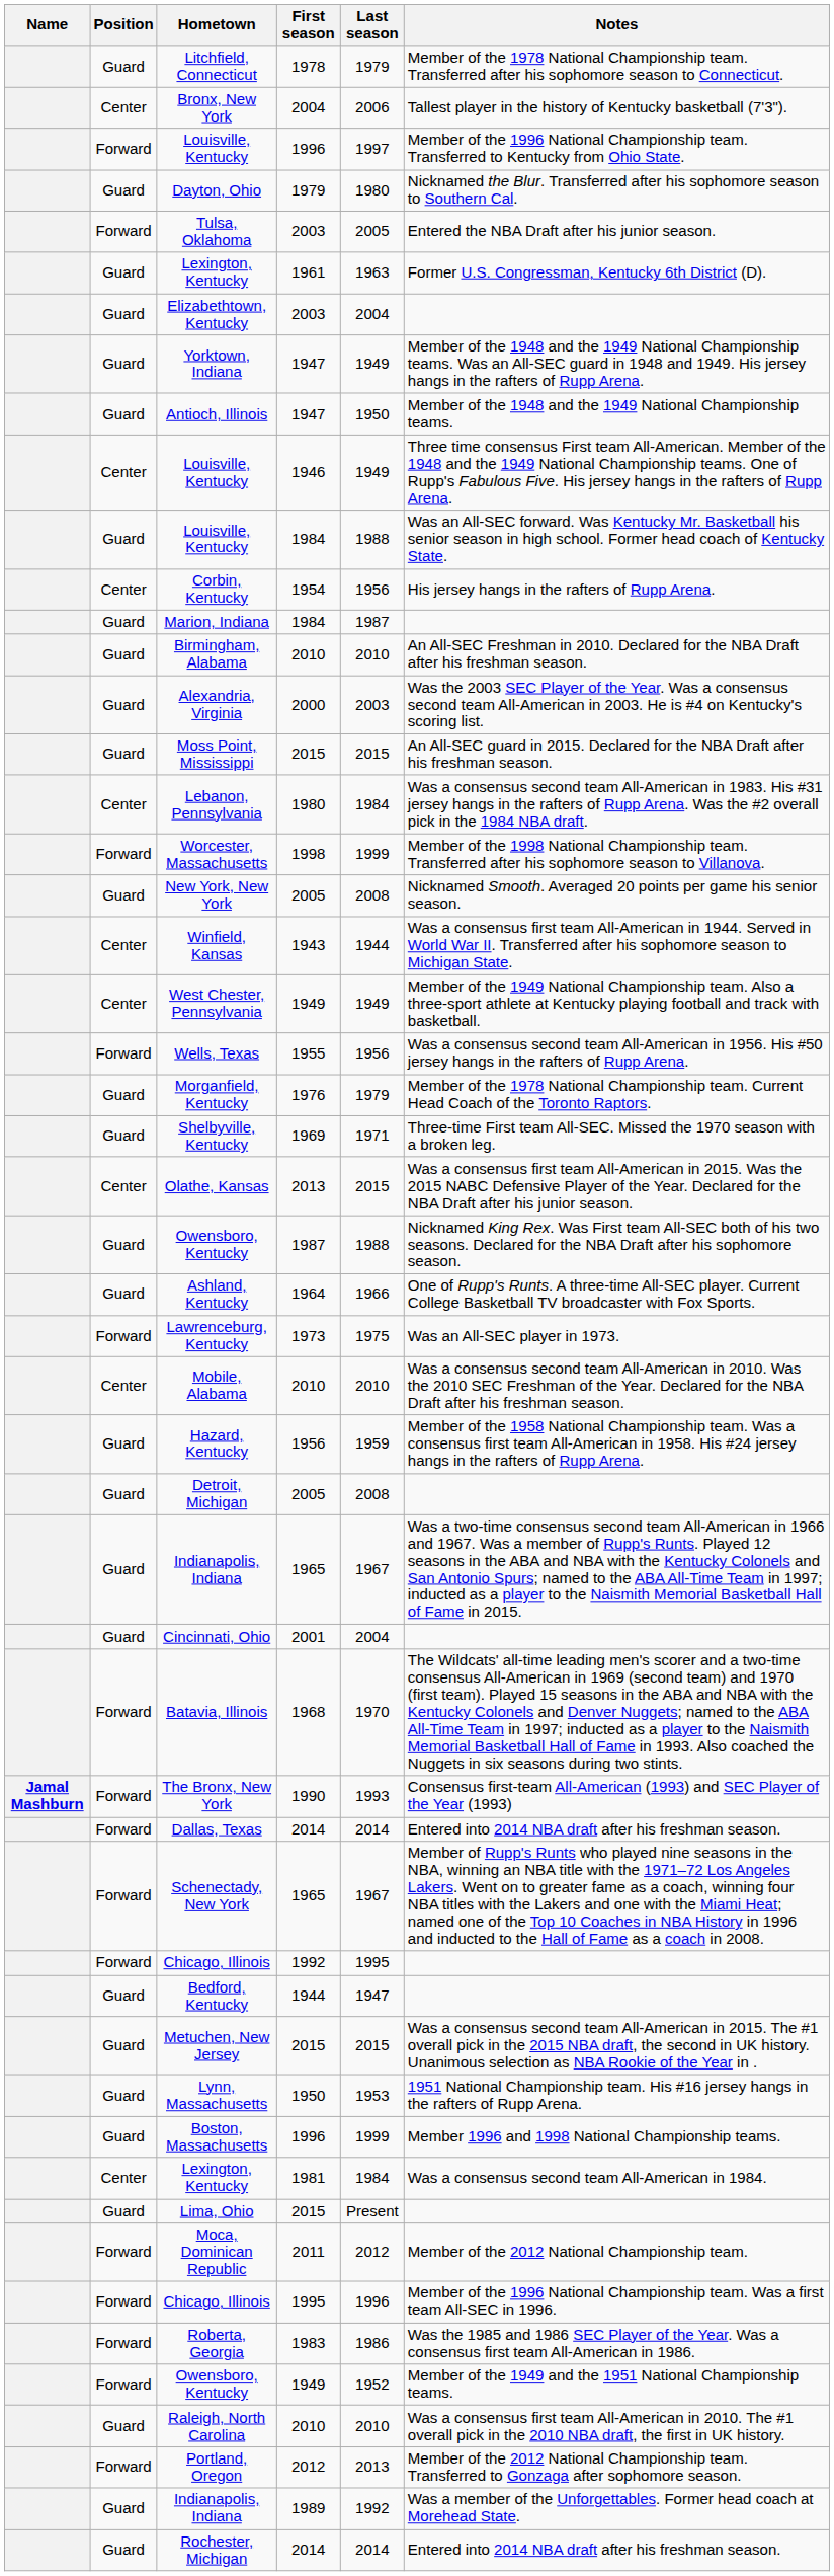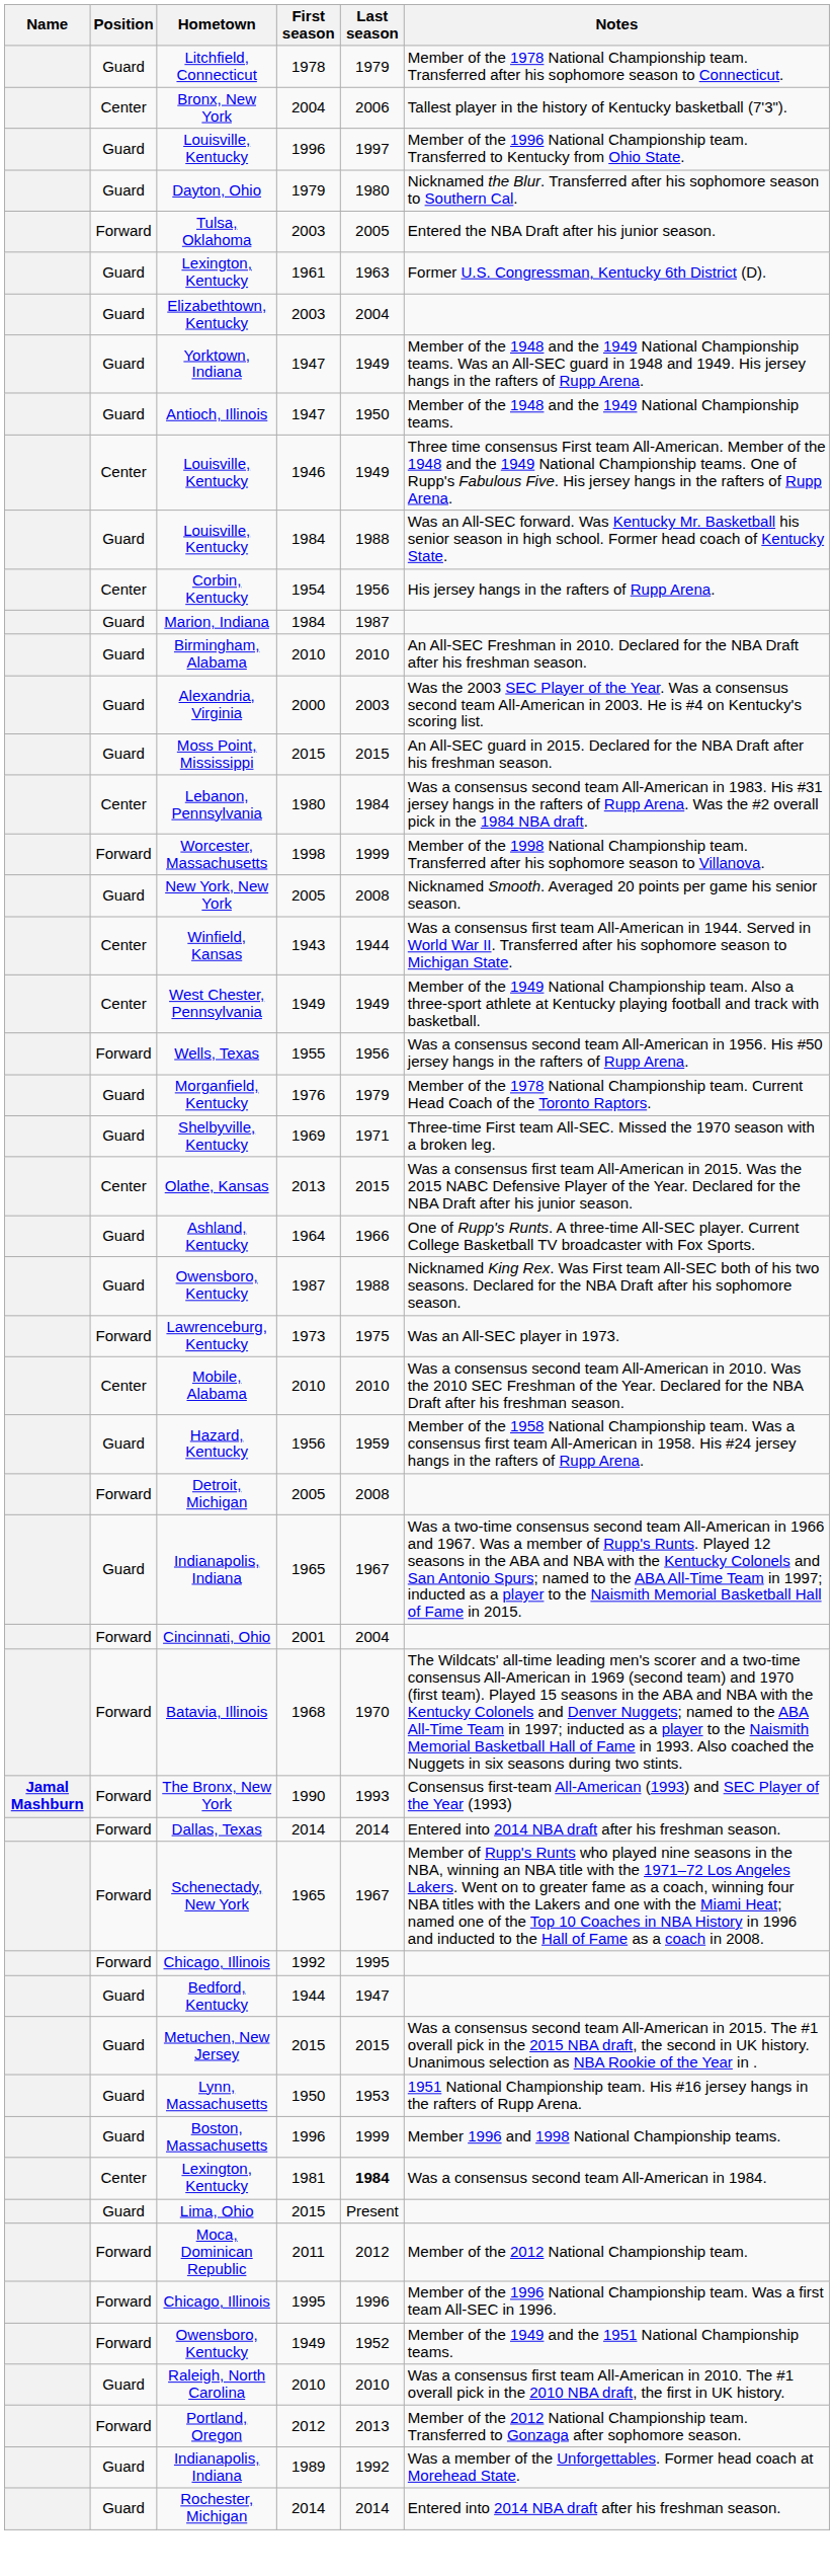Louisville, Kentucky / 1996 | Position: Forward -> Guard
rows swapped: Owensboro, Kentucky / 1987 <-> Ashland, Kentucky
Detroit, Michigan | Position: Guard -> Forward
Cincinnati, Ohio | Position: Guard -> Forward
Lexington, Kentucky / 1981 | Last season: normal -> bold
- row: Forward | Roberta, Georgia | 1983 | 1986 | Was the 1985 and 1986 SEC Player of the Year. Was a consensus first team All-American in 1986.
